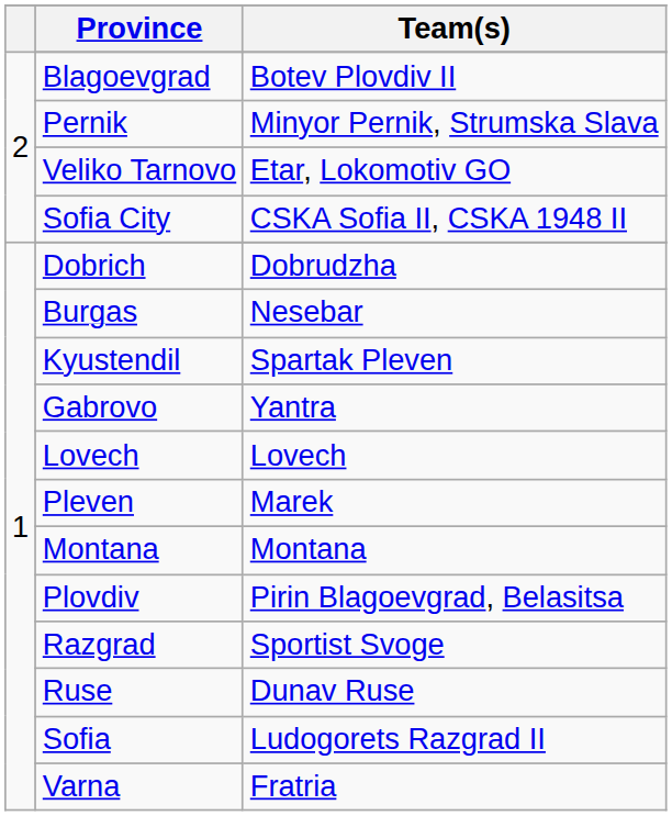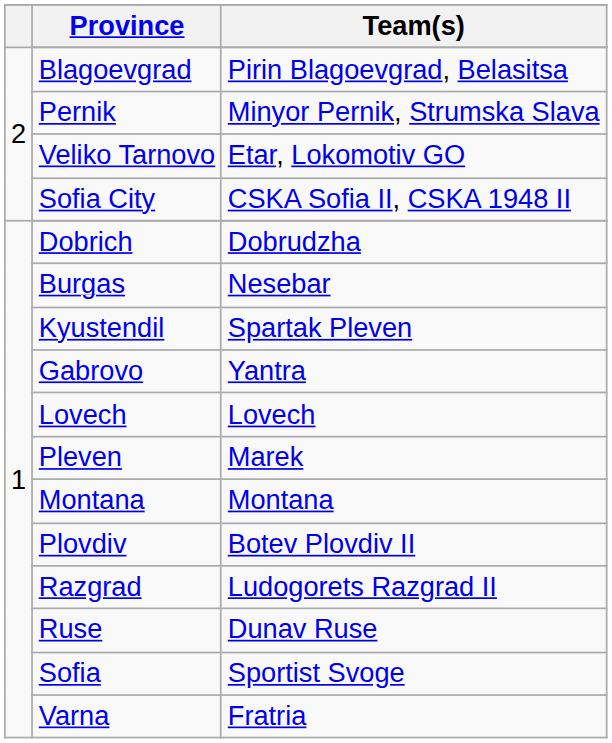Blagoevgrad | Team(s): Botev Plovdiv II -> Pirin Blagoevgrad, Belasitsa
Plovdiv | Team(s): Pirin Blagoevgrad, Belasitsa -> Botev Plovdiv II
Razgrad | Team(s): Sportist Svoge -> Ludogorets Razgrad II
Sofia | Team(s): Ludogorets Razgrad II -> Sportist Svoge
